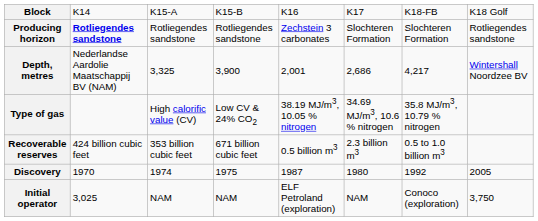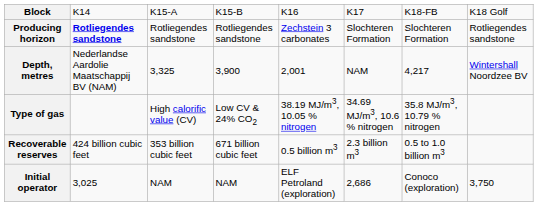Depth, metres | column 6: 2,686 -> NAM
- row: Discovery | 1970 | 1974 | 1975 | 1987 | 1980 | 1992 | 2005
Initial operator | column 6: NAM -> 2,686
